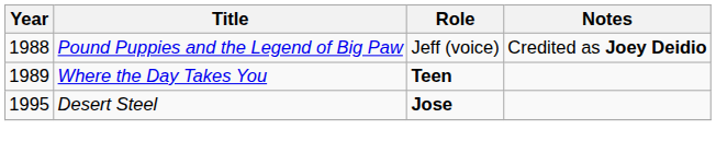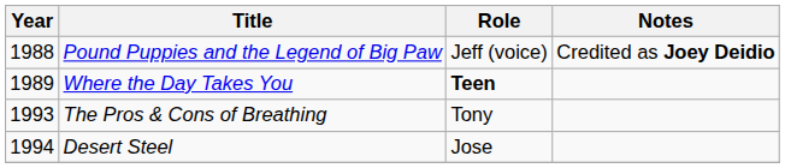+ row: 1993 | The Pros & Cons of Breathing | Tony
Desert Steel | Year: 1995 -> 1994
Desert Steel | Role: bold -> normal
